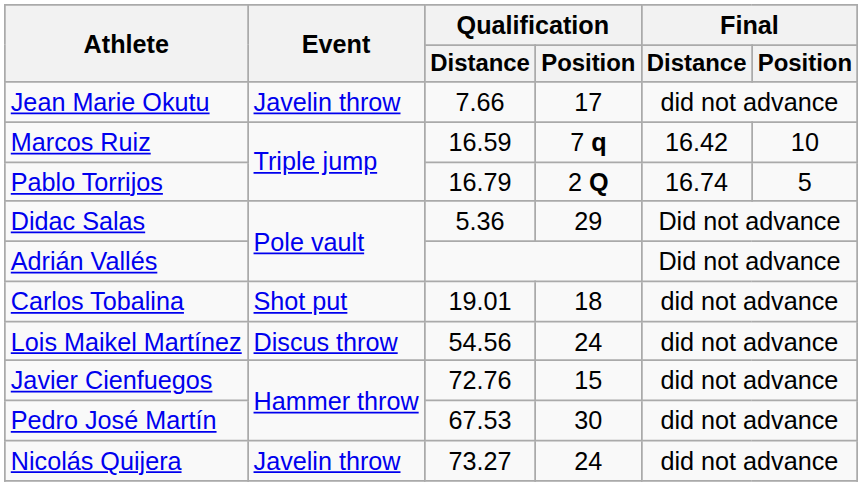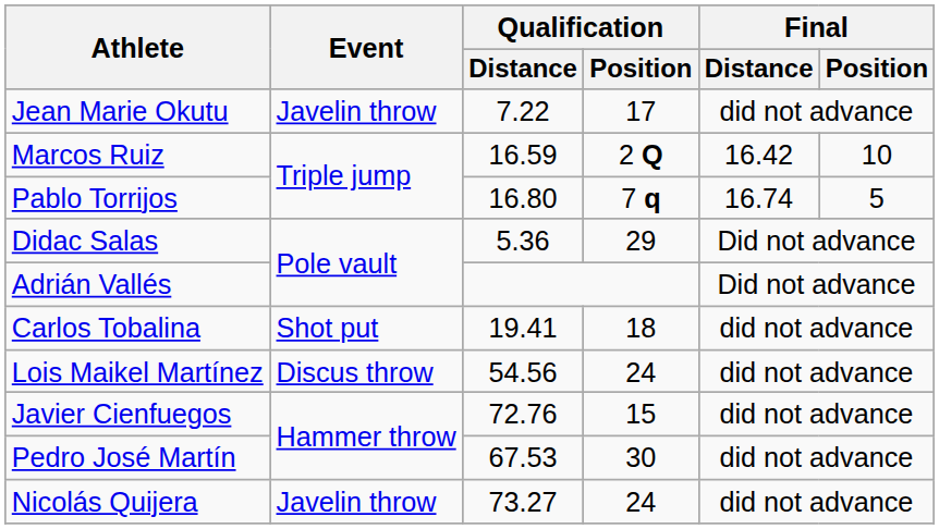Jean Marie Okutu | Qualification / Distance: 7.66 -> 7.22
Marcos Ruiz | Qualification / Position: 7 q -> 2 Q
Pablo Torrijos | Qualification / Distance: 16.79 -> 16.80
Pablo Torrijos | Qualification / Position: 2 Q -> 7 q
Carlos Tobalina | Qualification / Distance: 19.01 -> 19.41
